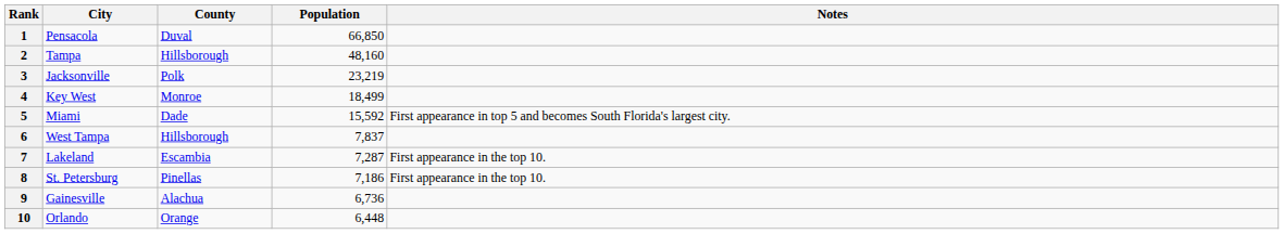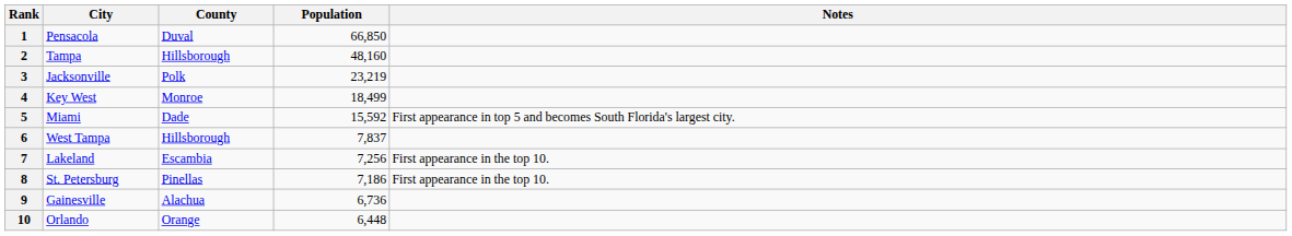7 | Population: 7,287 -> 7,256
